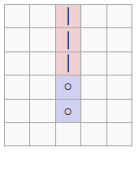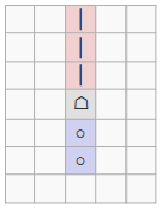+ row: ☖
